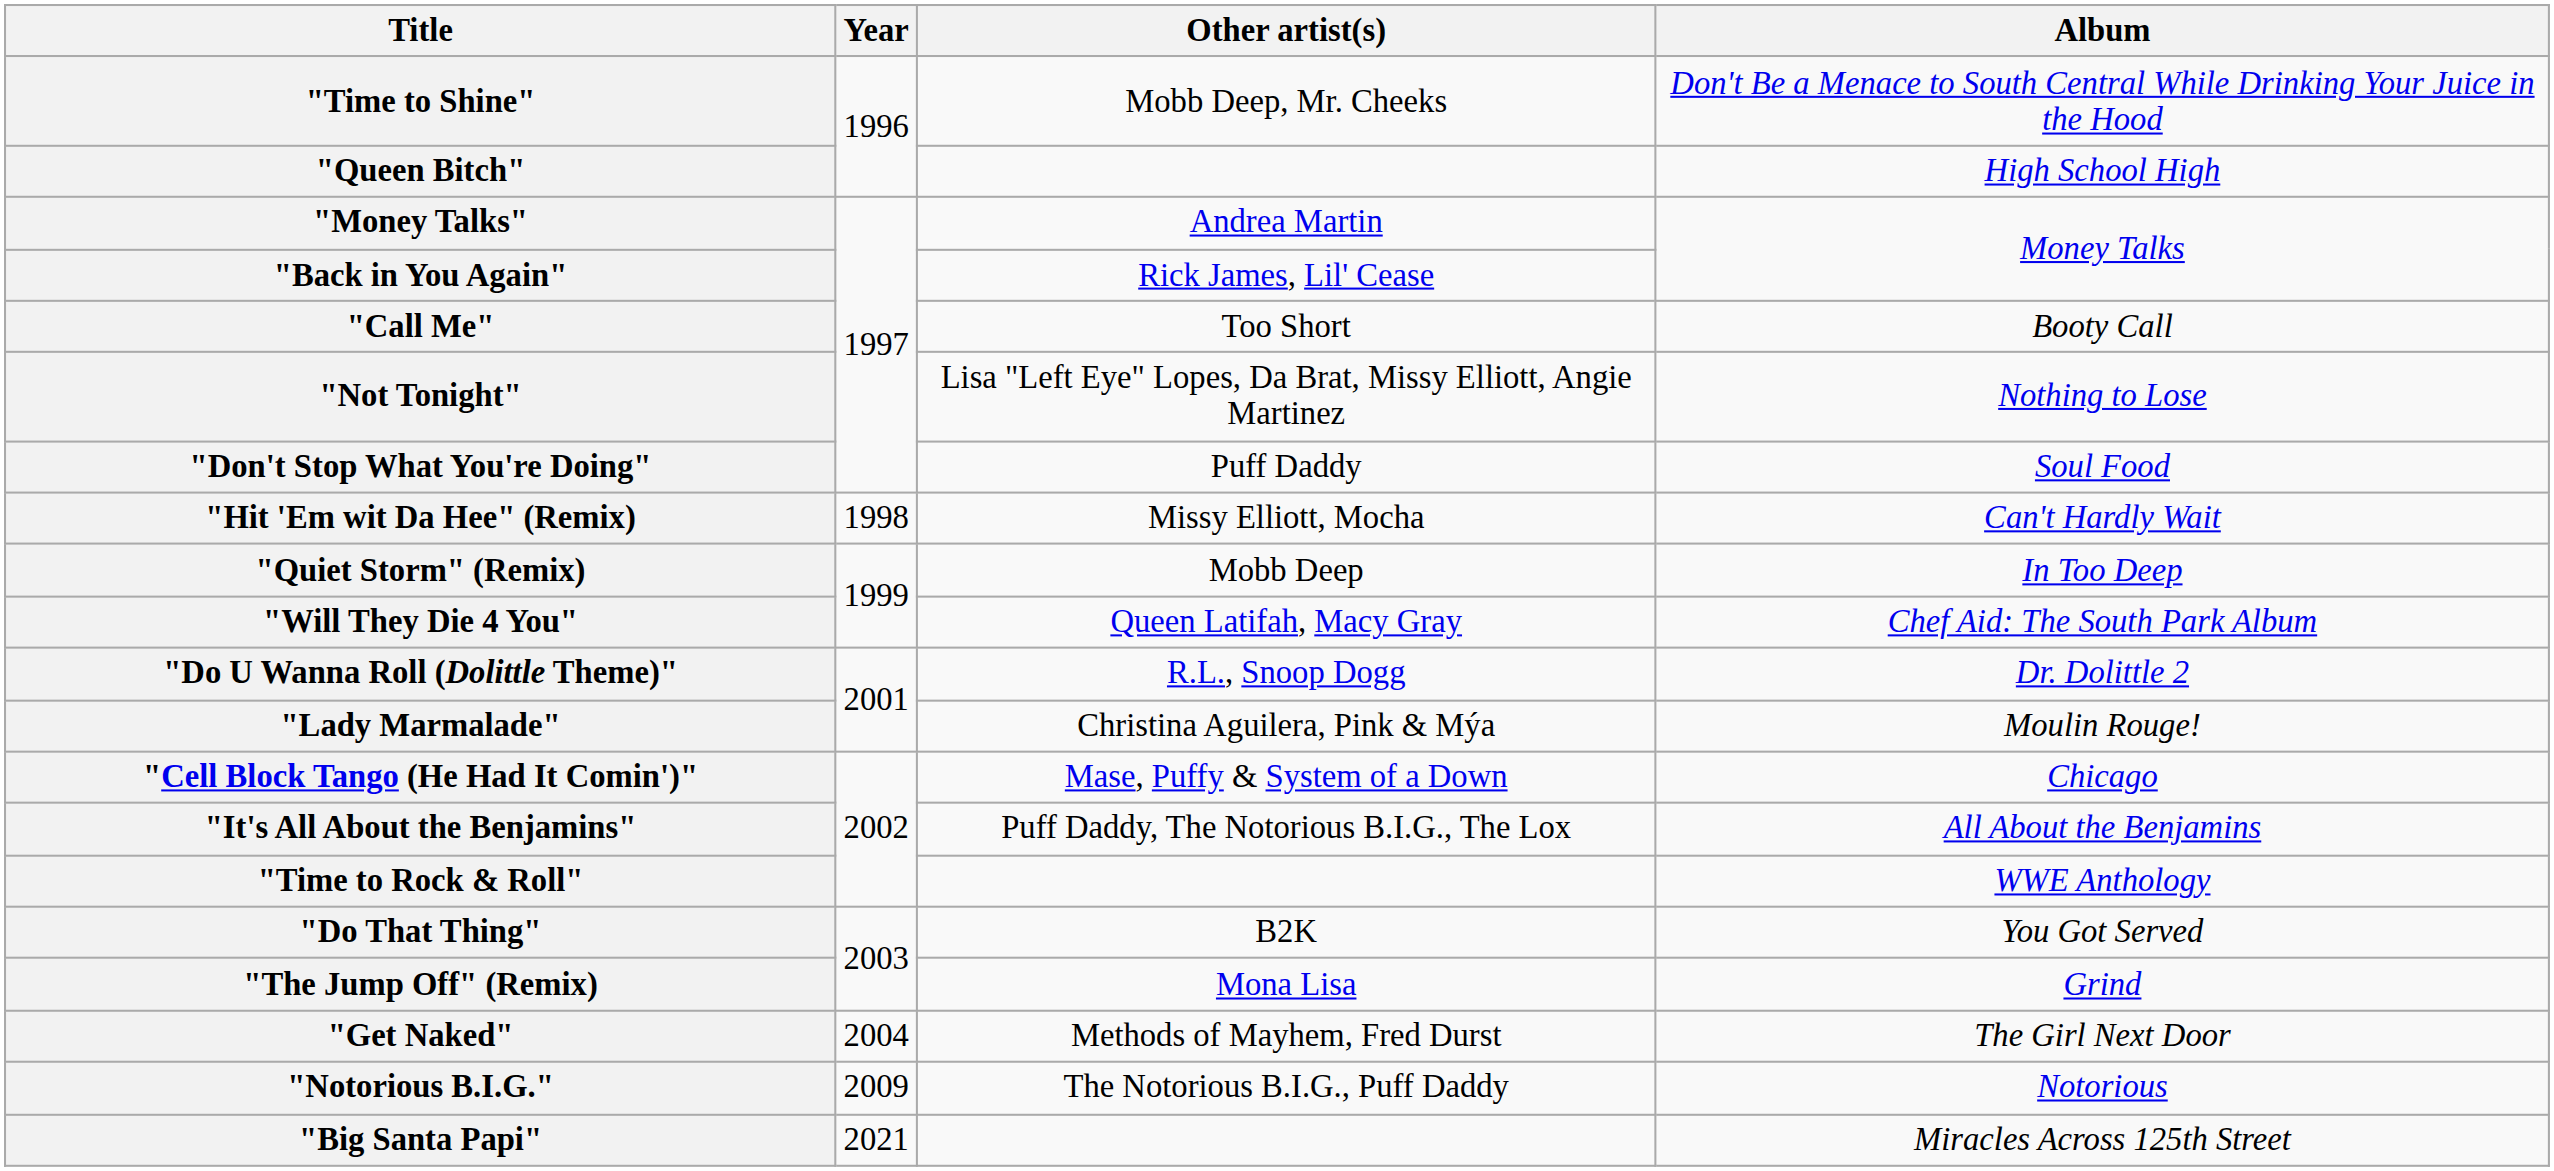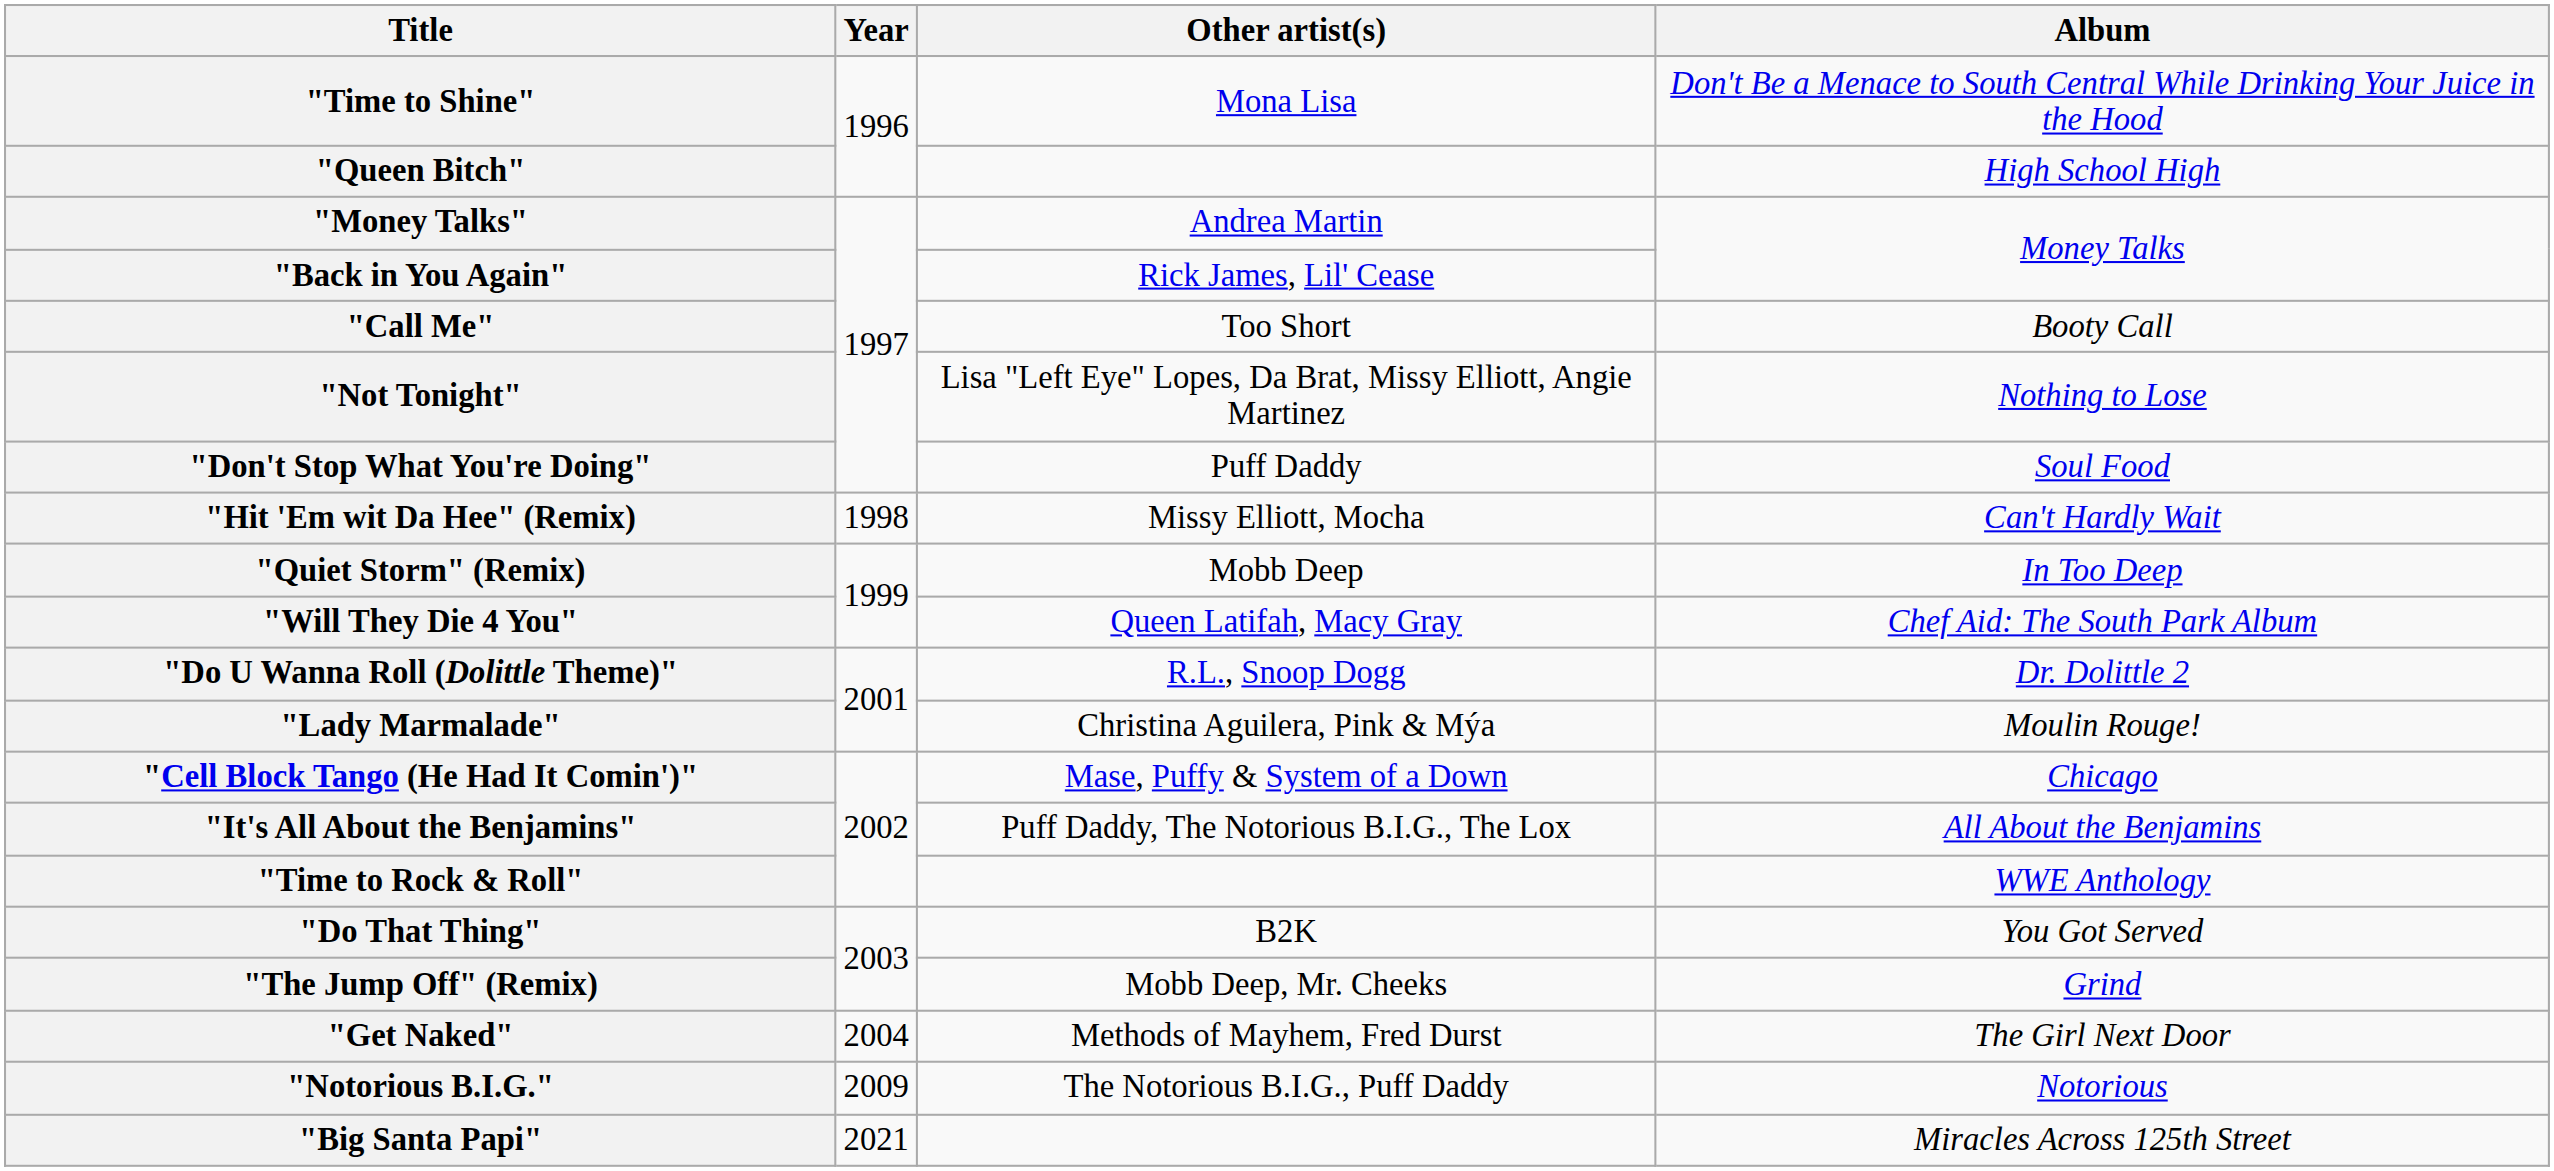"Time to Shine" | Other artist(s): Mobb Deep, Mr. Cheeks -> Mona Lisa
"The Jump Off" (Remix) | Other artist(s): Mona Lisa -> Mobb Deep, Mr. Cheeks
